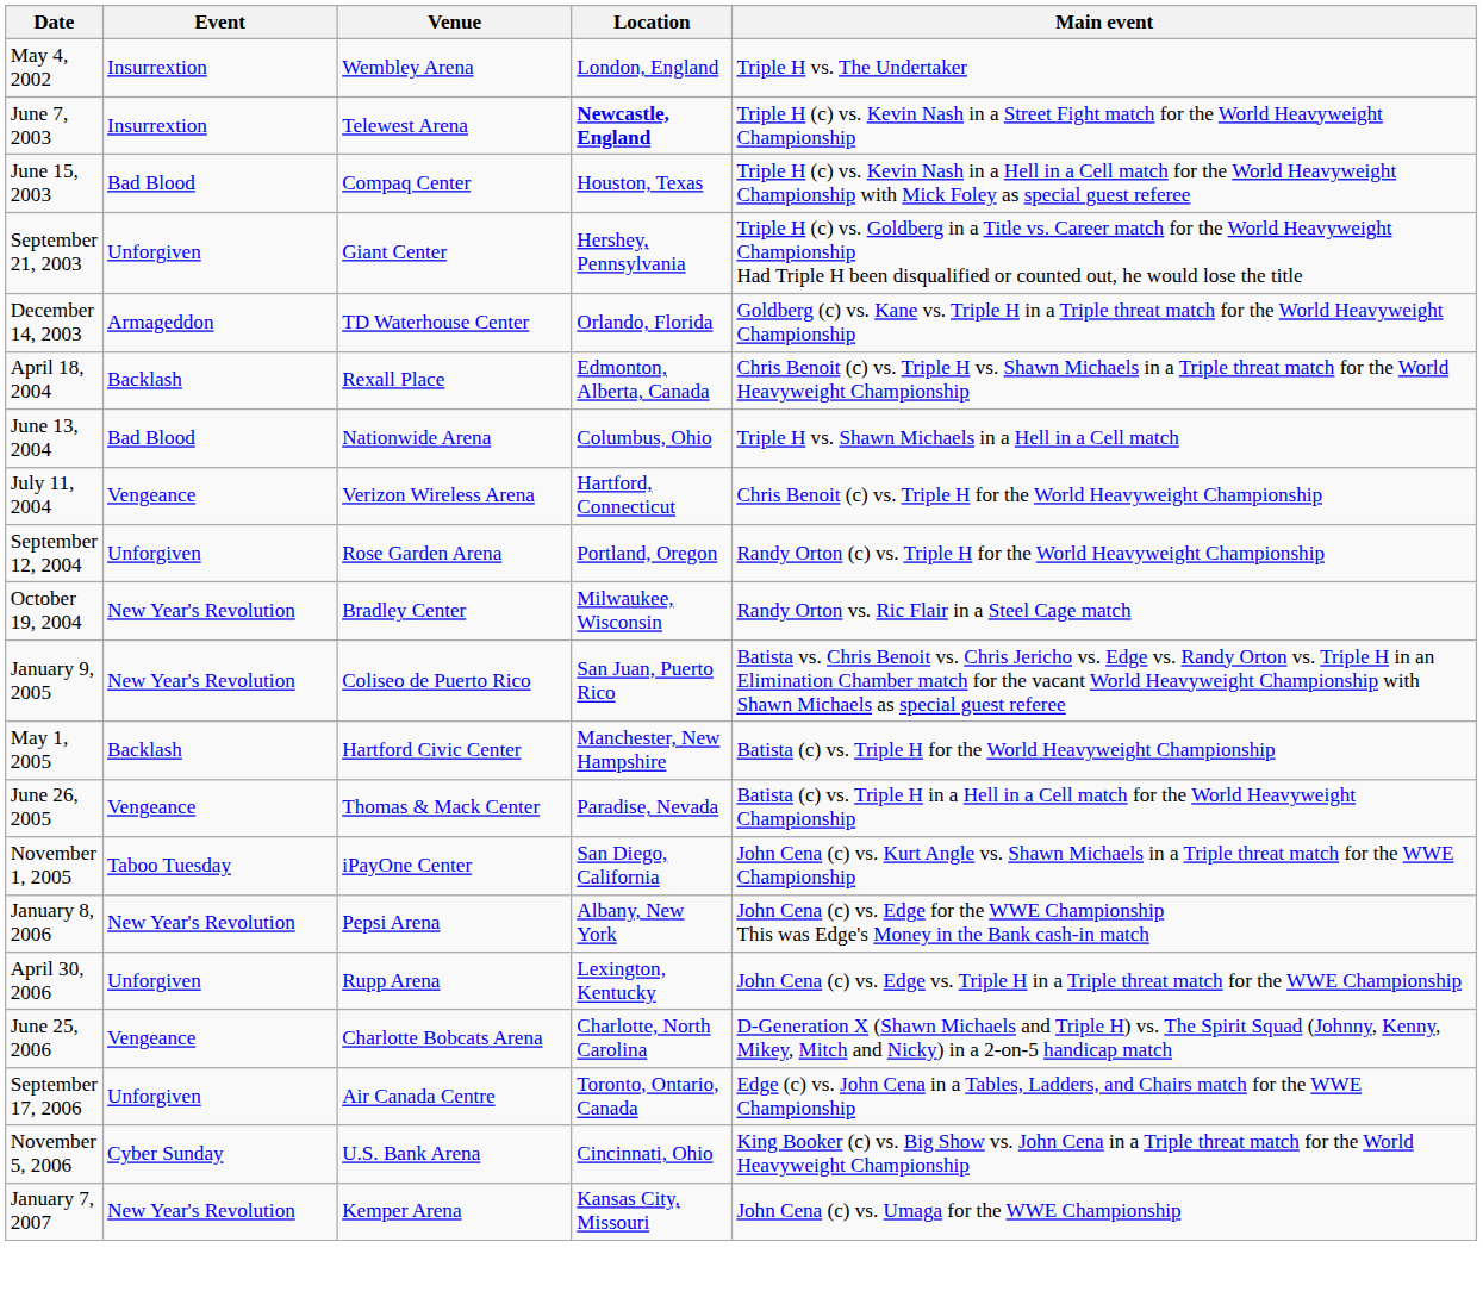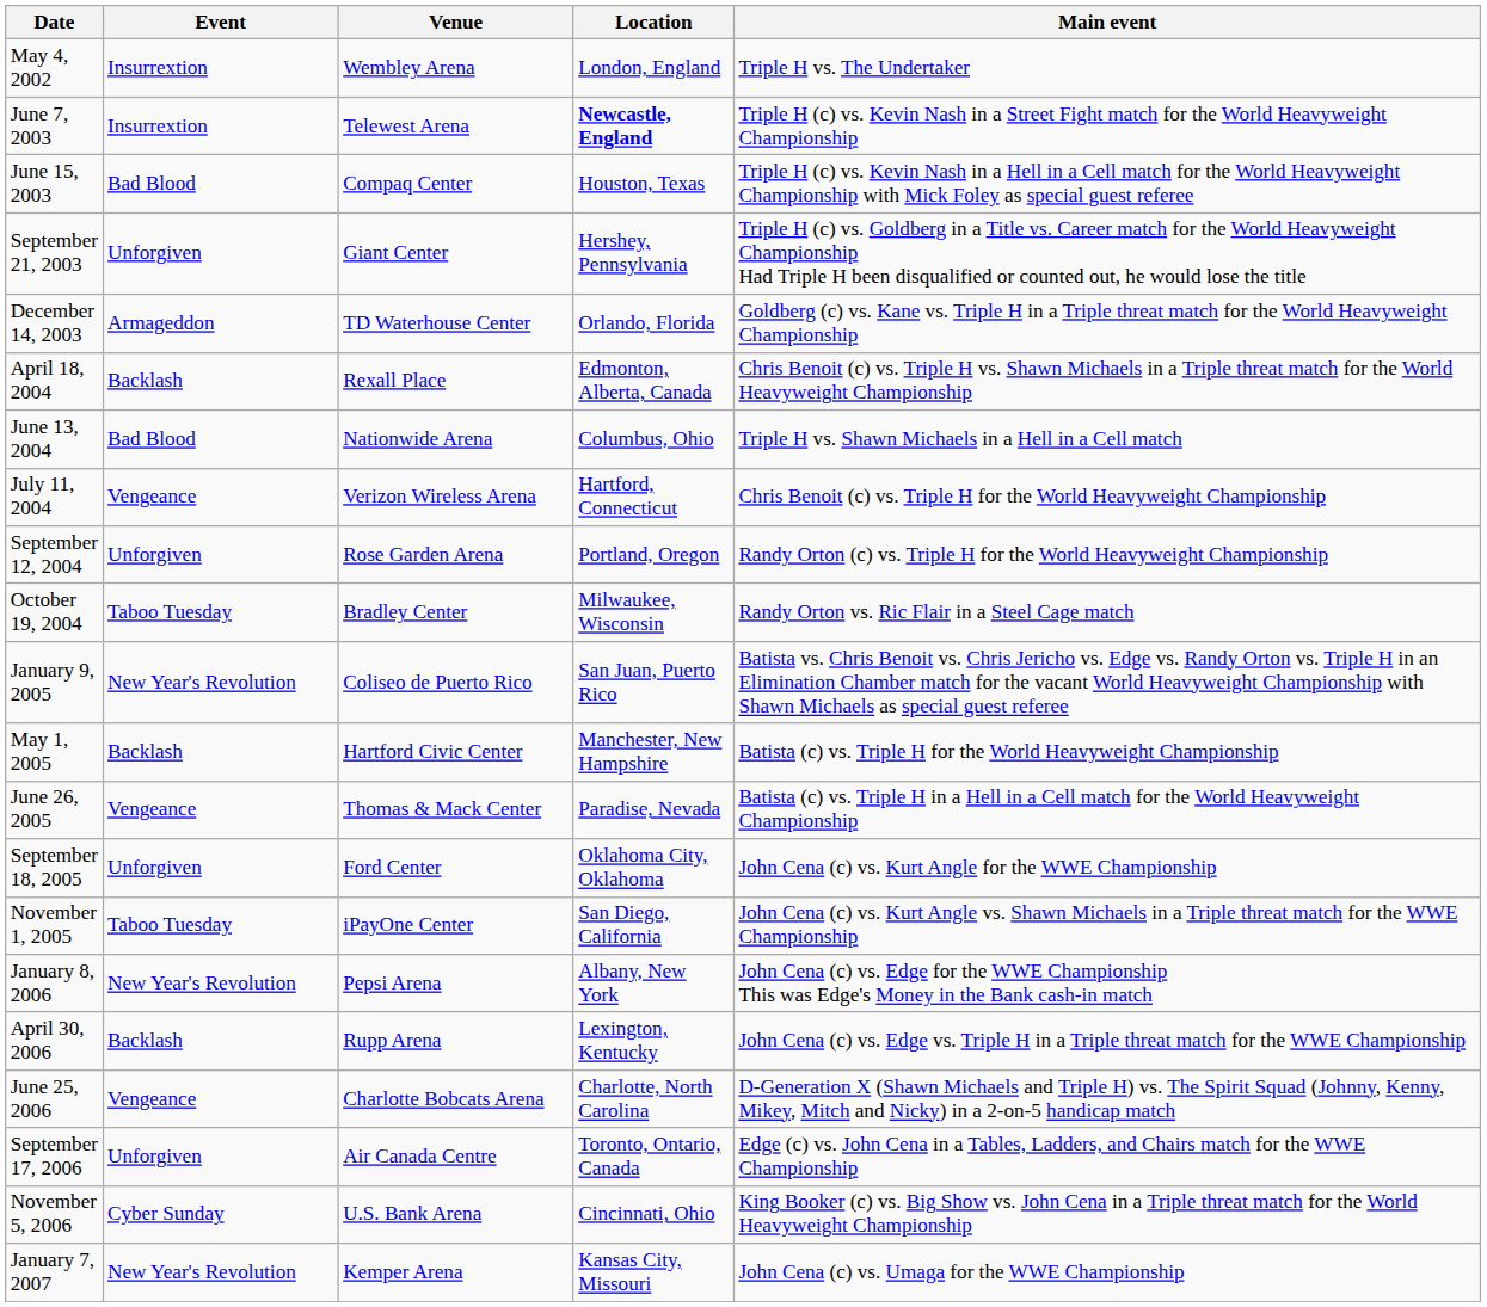October 19, 2004 | Event: New Year's Revolution -> Taboo Tuesday
+ row: September 18, 2005 | Unforgiven | Ford Center | Oklahoma City, Oklahoma | John Cena (c) vs. Kurt Angle for the WWE Championship
April 30, 2006 | Event: Unforgiven -> Backlash
